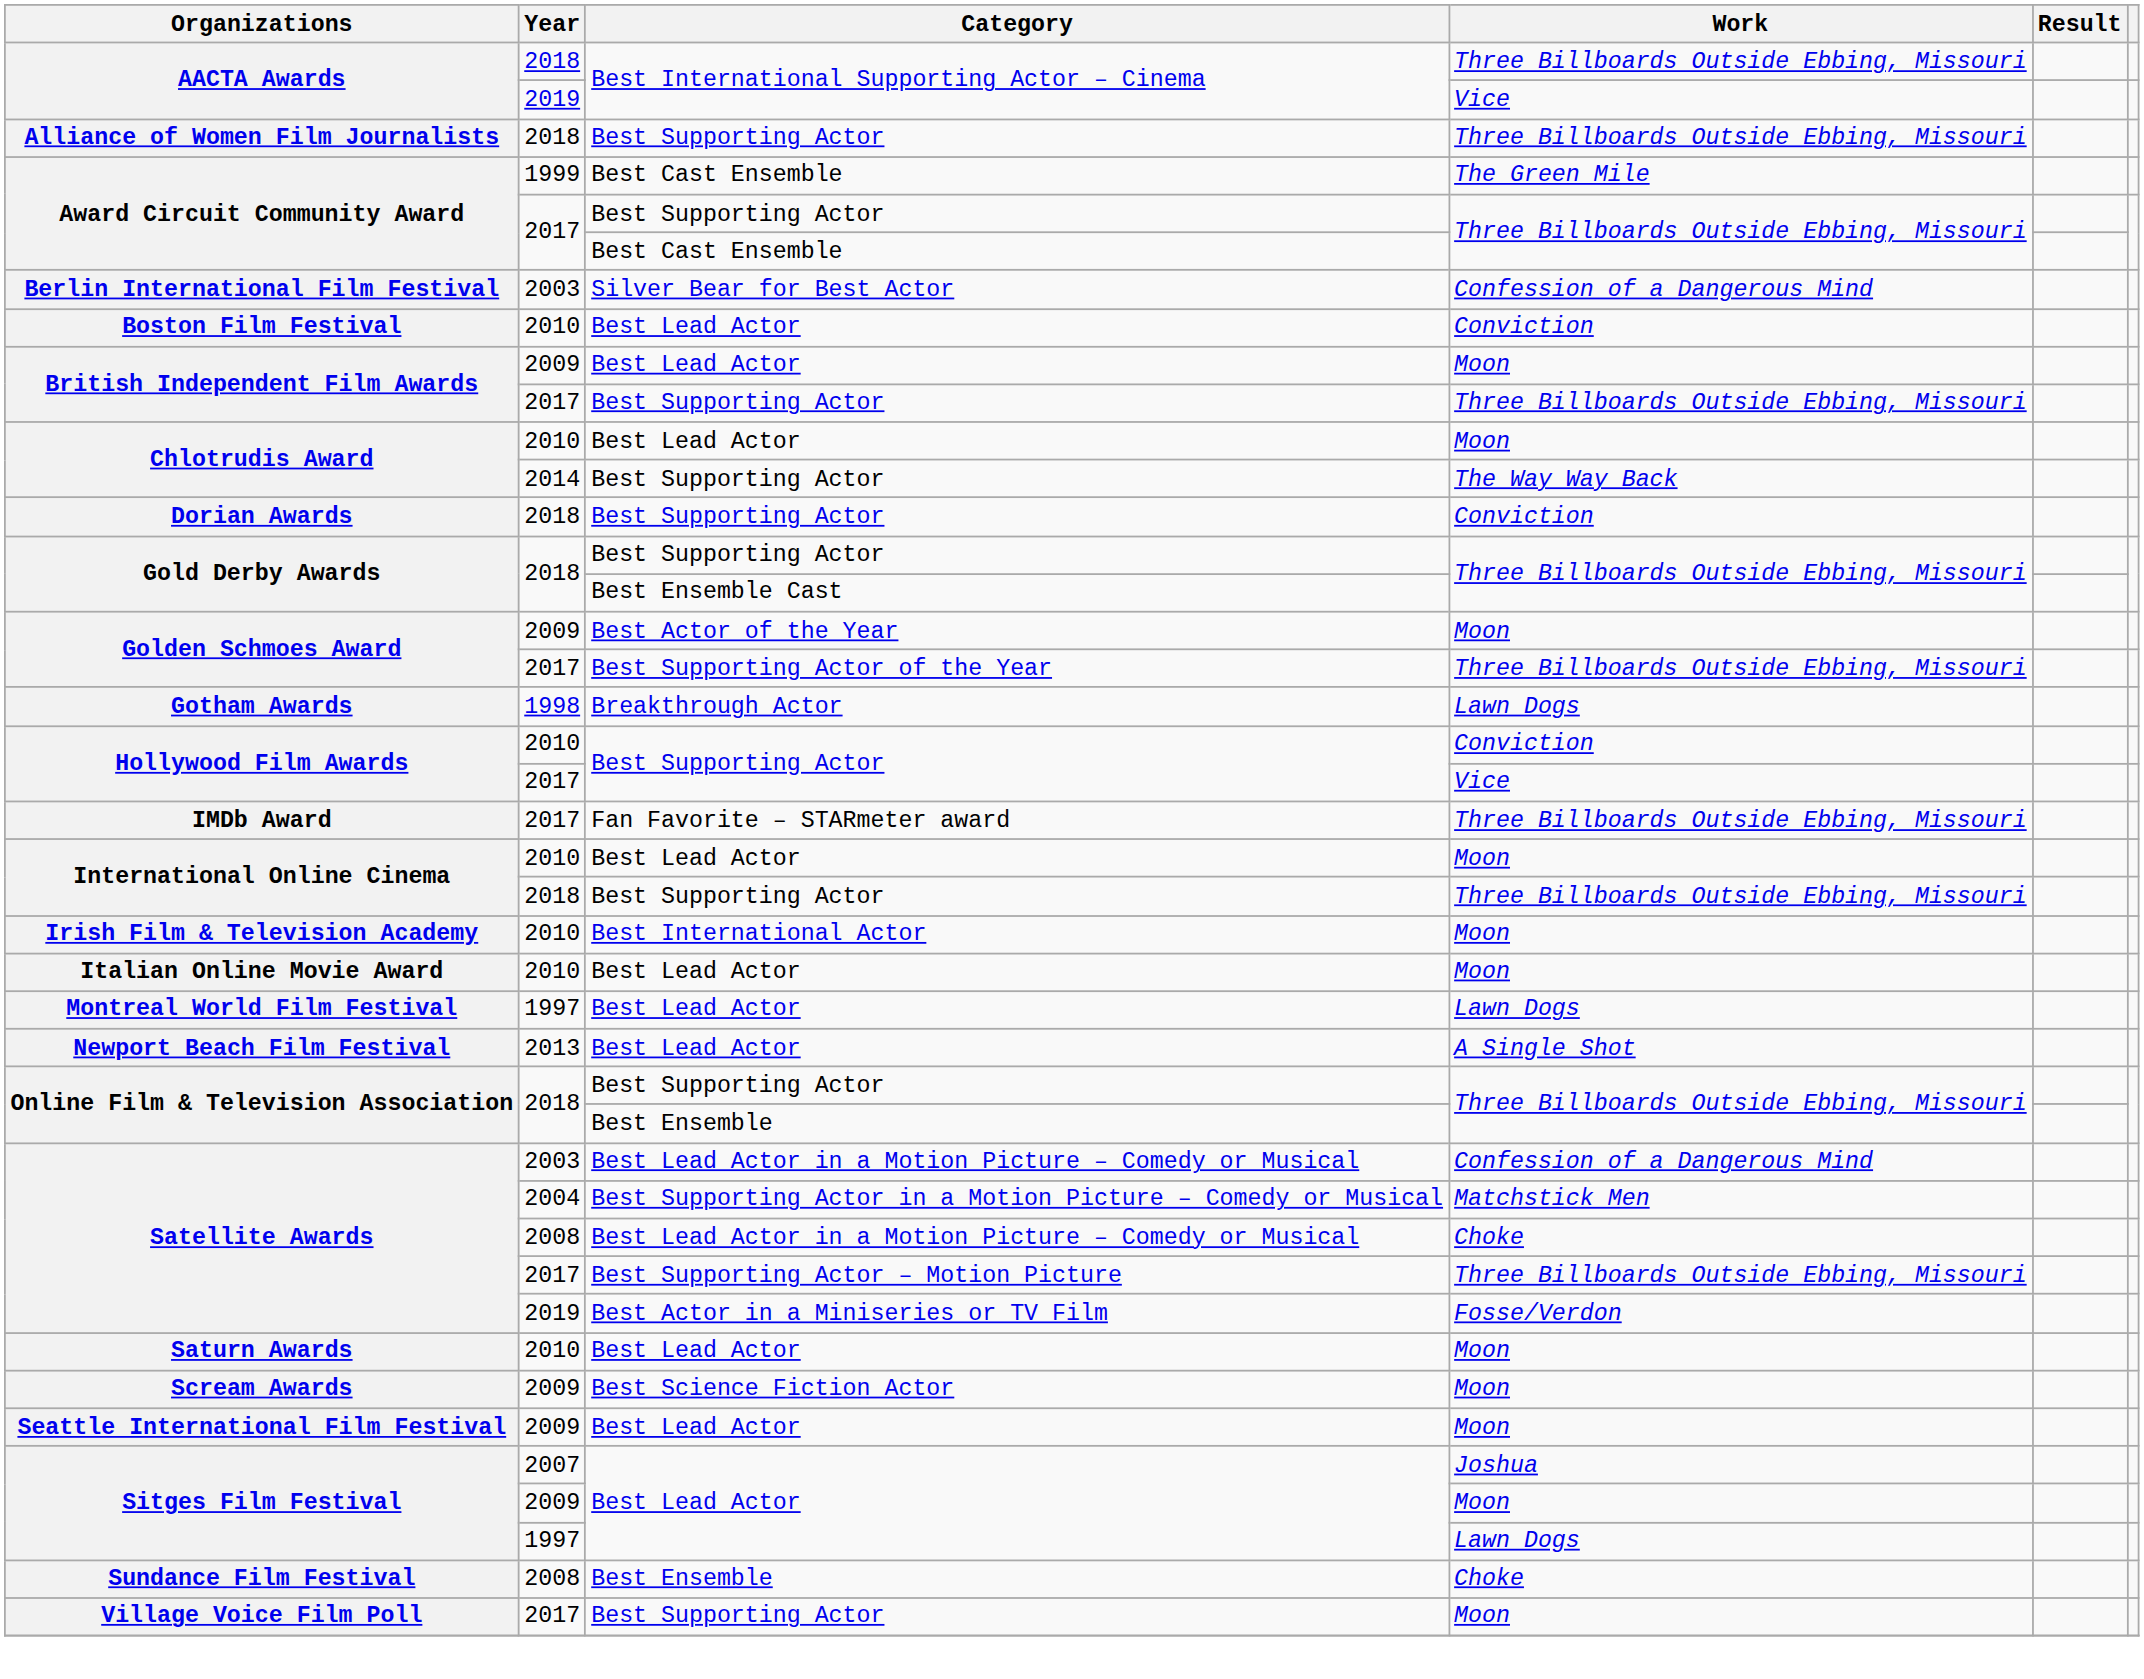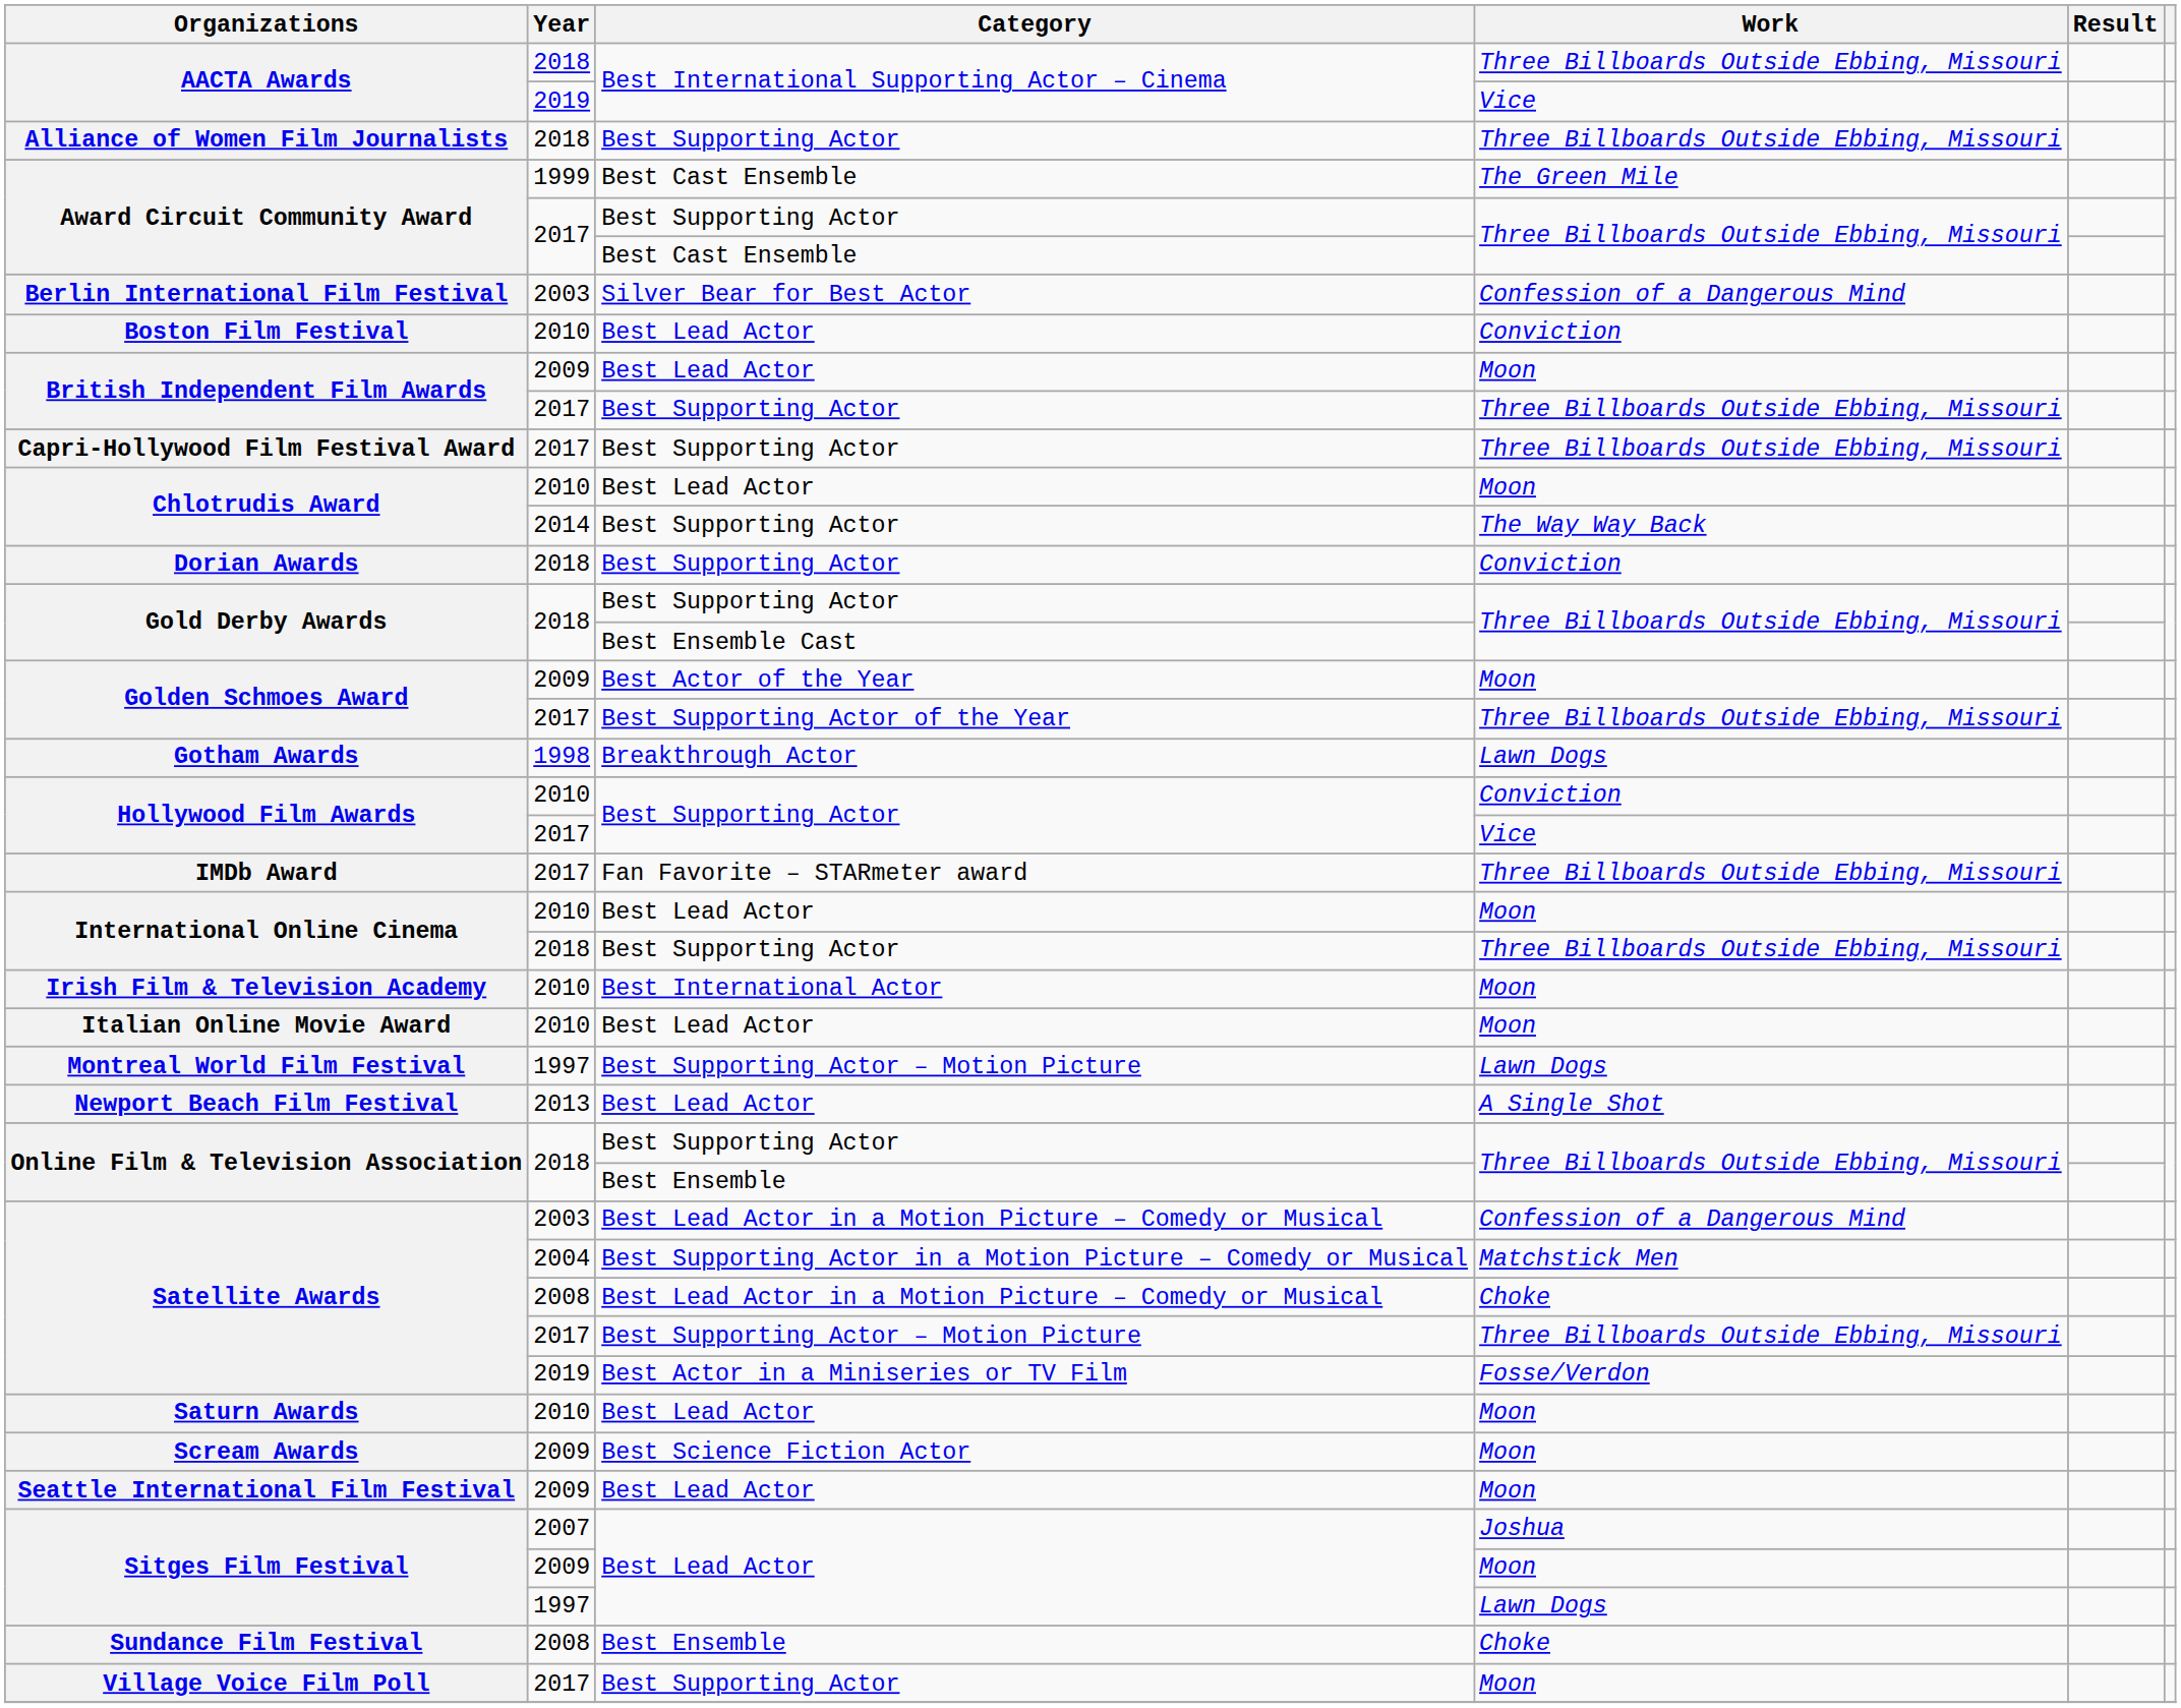+ row: Capri-Hollywood Film Festival Award | 2017 | Best Supporting Actor | Three Billboards Outside Ebbing, Missouri
Montreal World Film Festival | Category: Best Lead Actor -> Best Supporting Actor – Motion Picture
